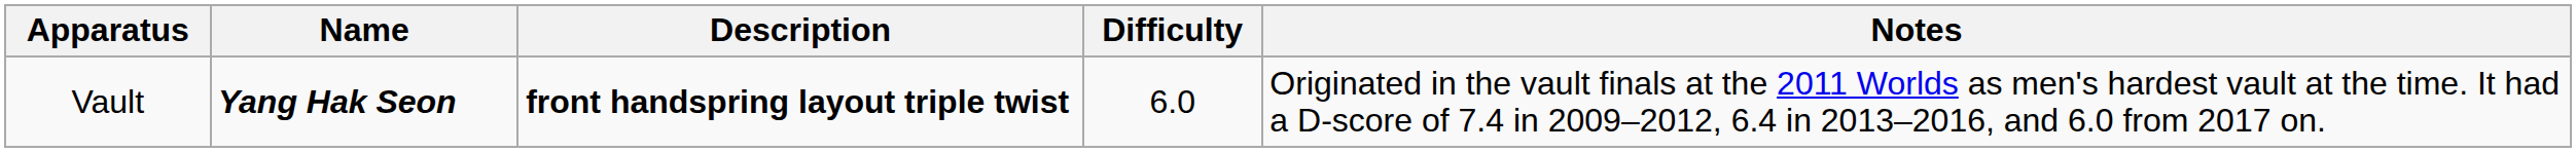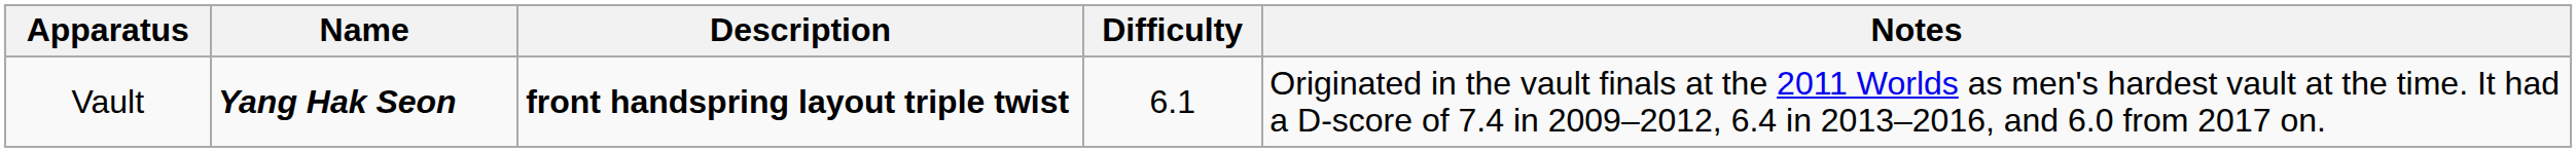Vault | Difficulty: 6.0 -> 6.1
